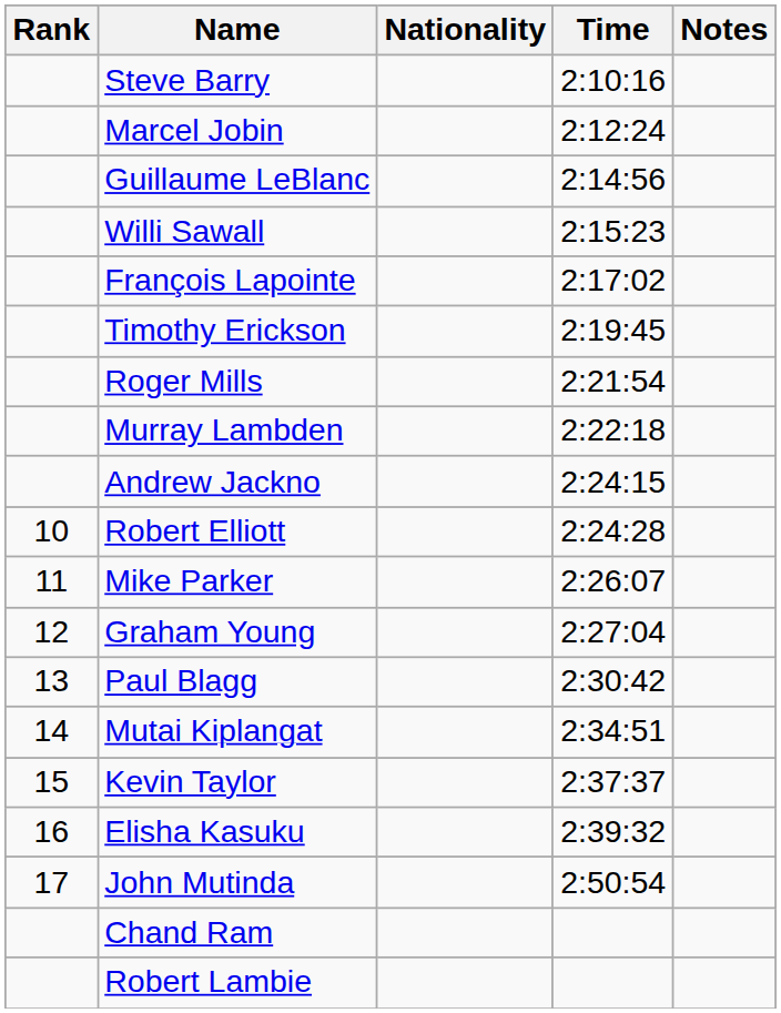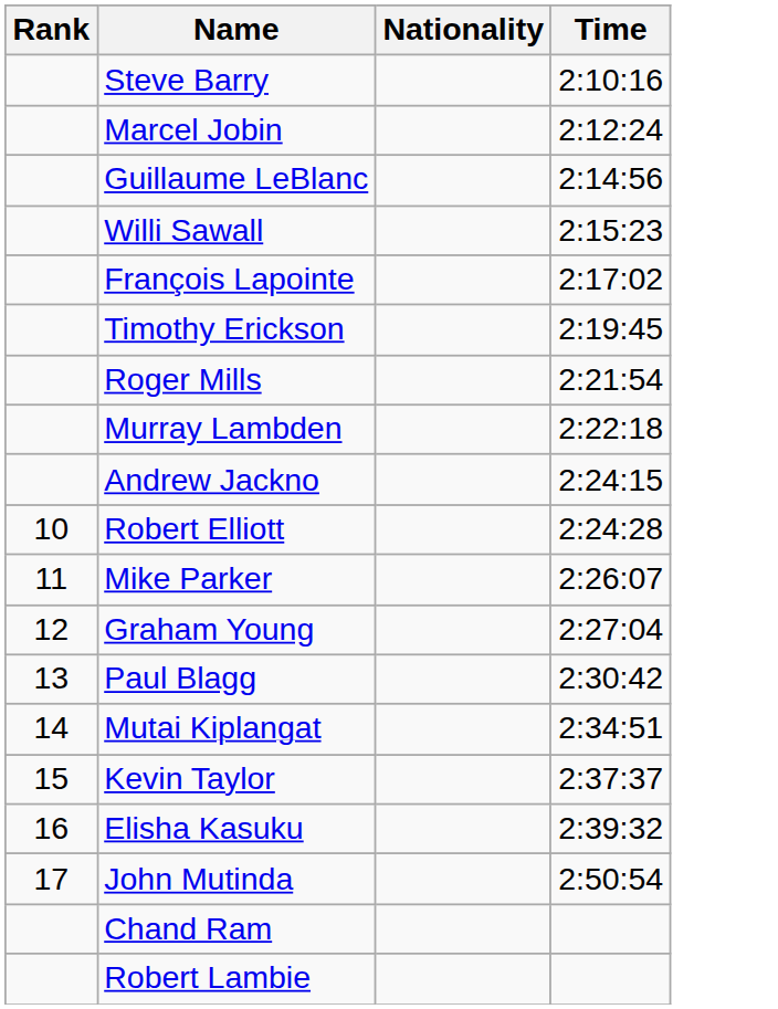- column: Notes
